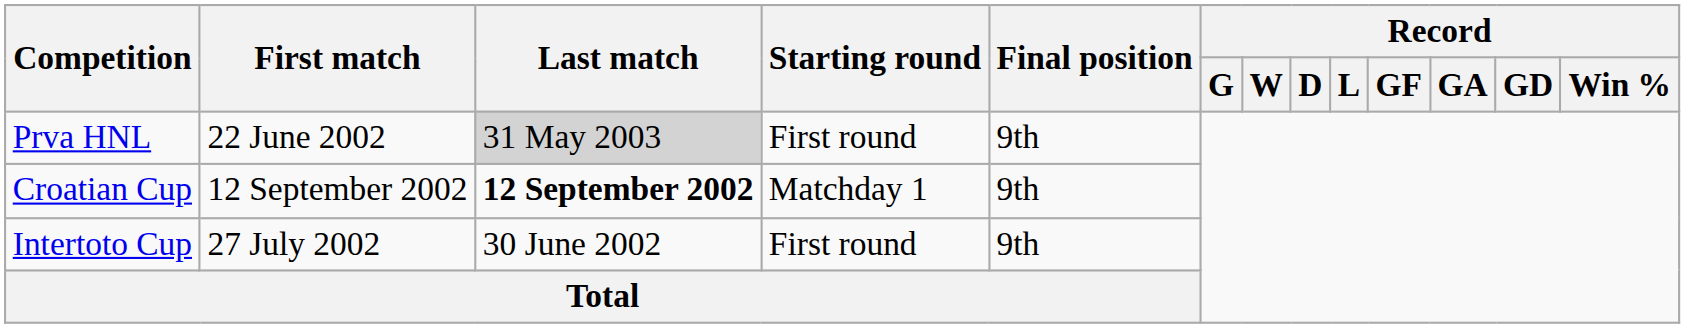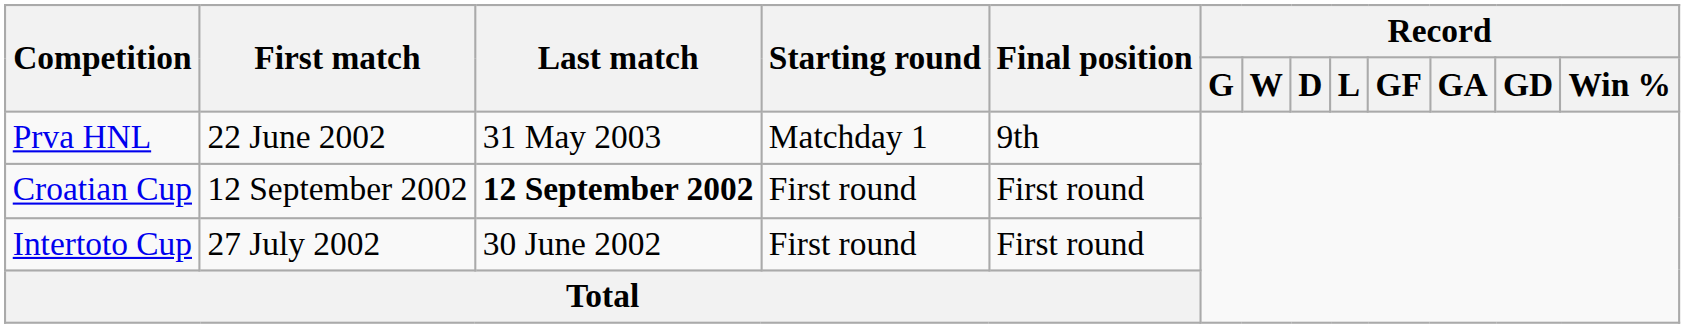Prva HNL | Last match: lightgrey background -> no background
Prva HNL | Starting round: First round -> Matchday 1
Croatian Cup | Starting round: Matchday 1 -> First round
Croatian Cup | Final position: 9th -> First round
Intertoto Cup | Final position: 9th -> First round
